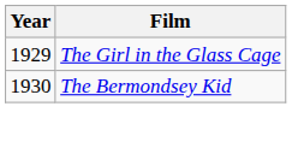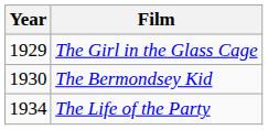+ row: 1934 | The Life of the Party
